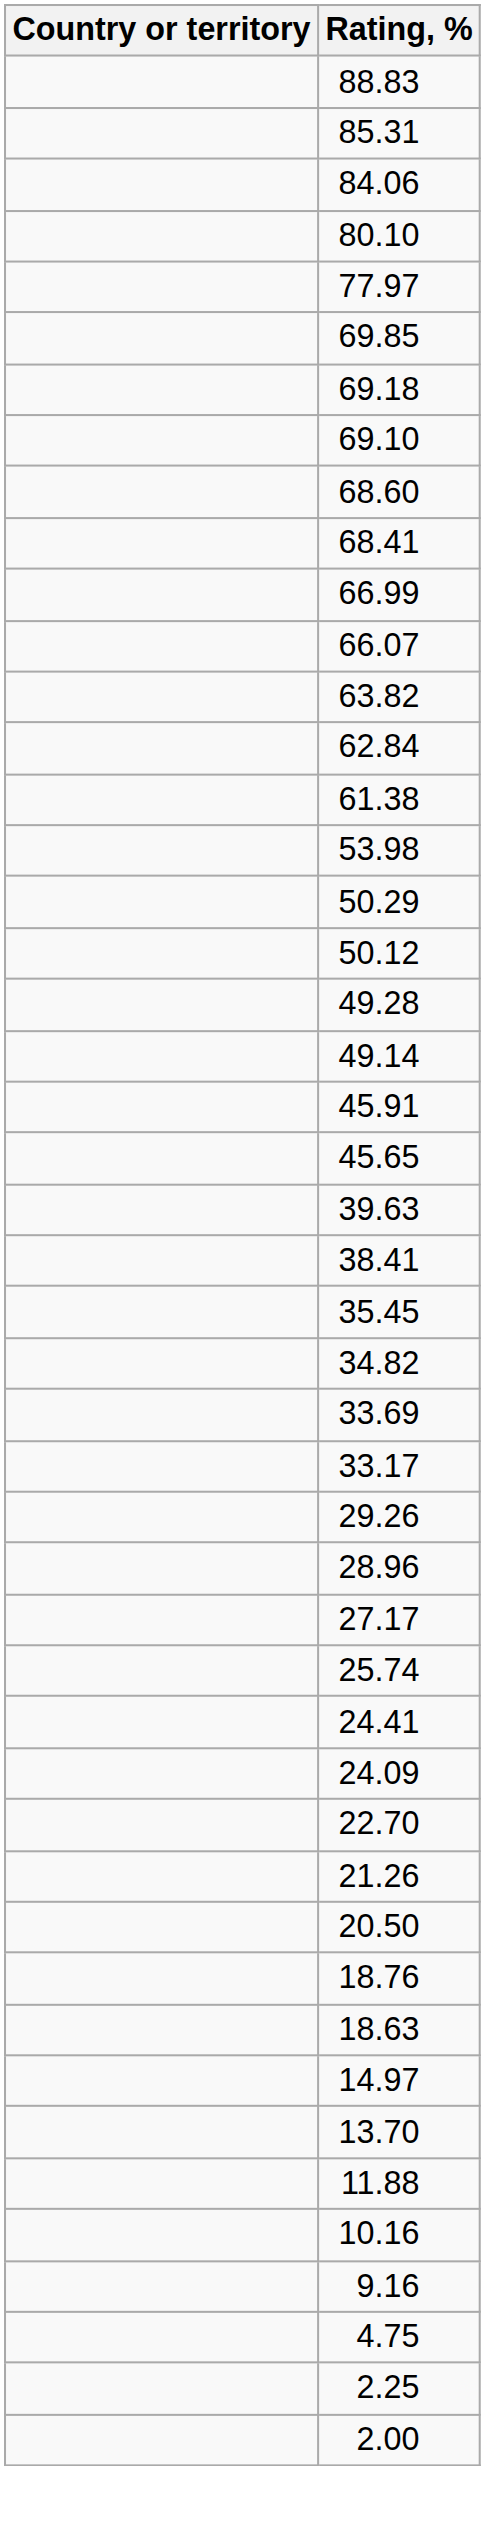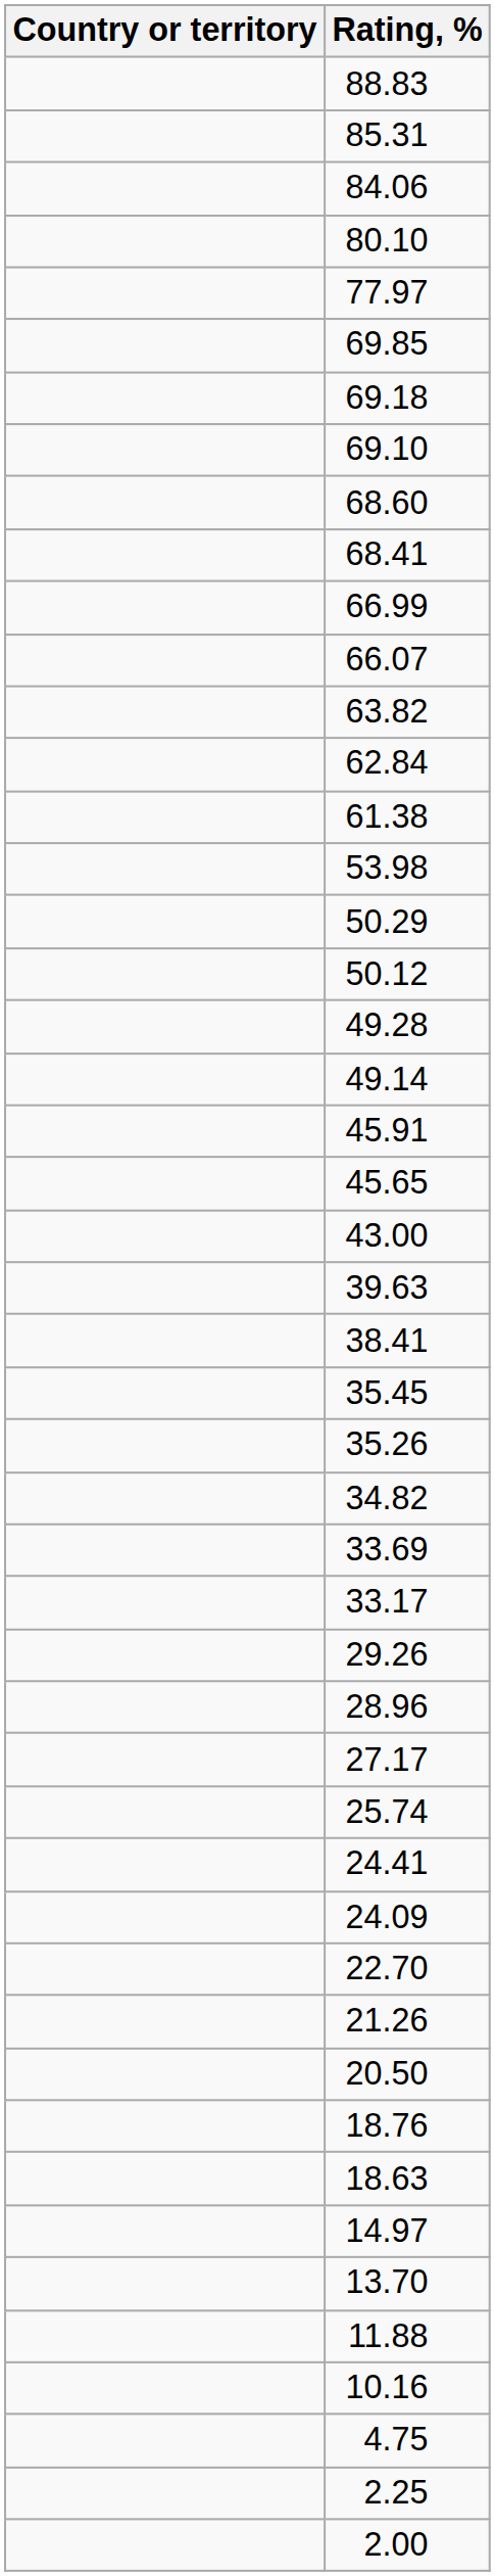+ row: 43.00
+ row: 35.26
- row: 9.16
